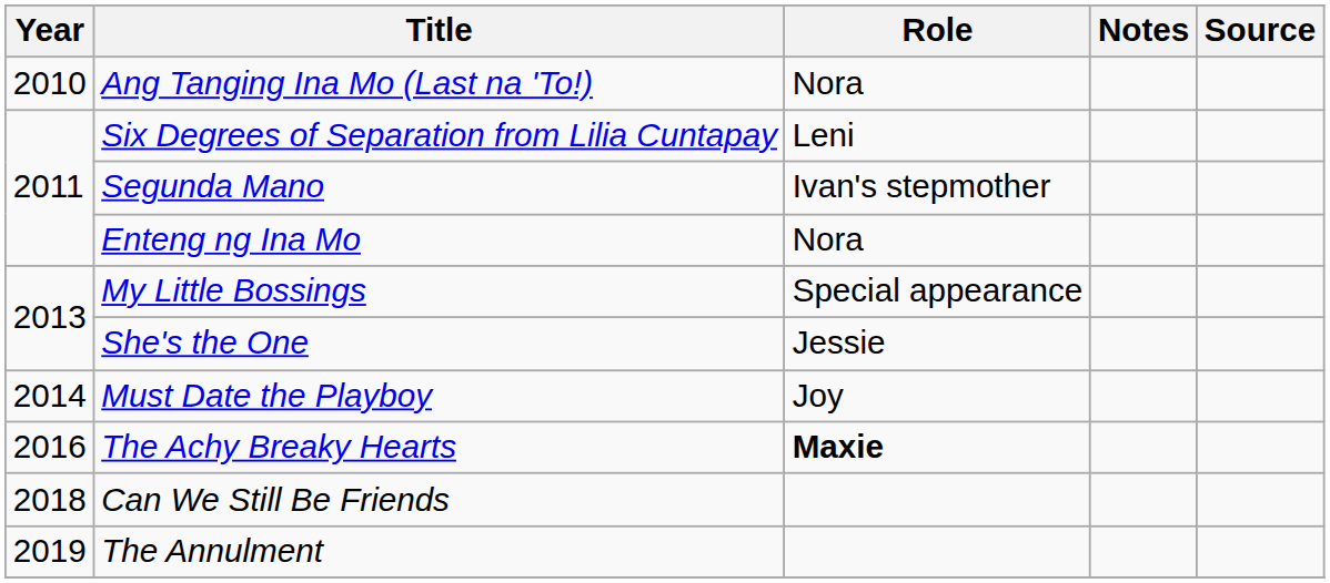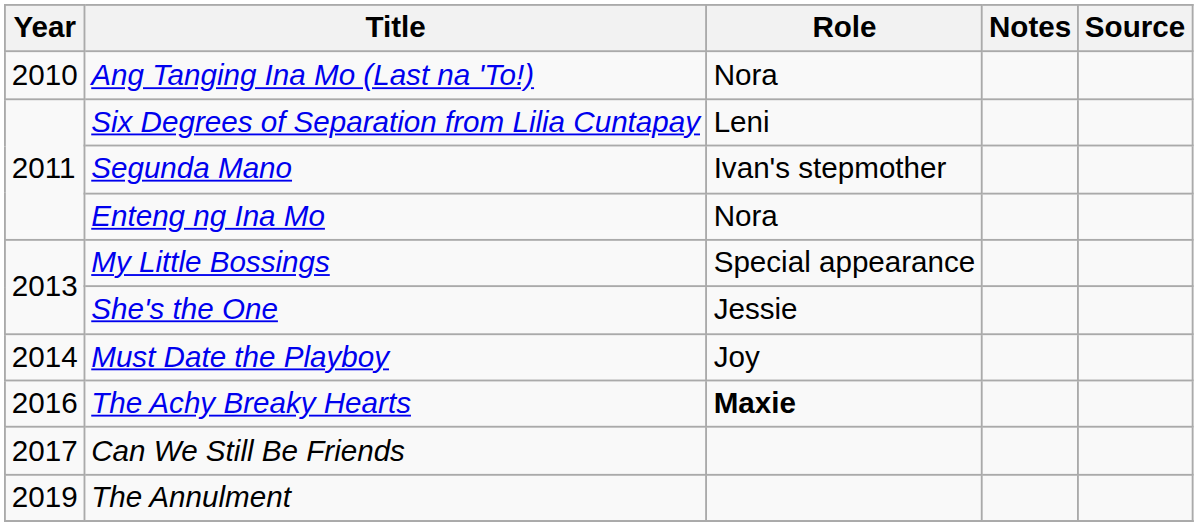Can We Still Be Friends | Year: 2018 -> 2017
